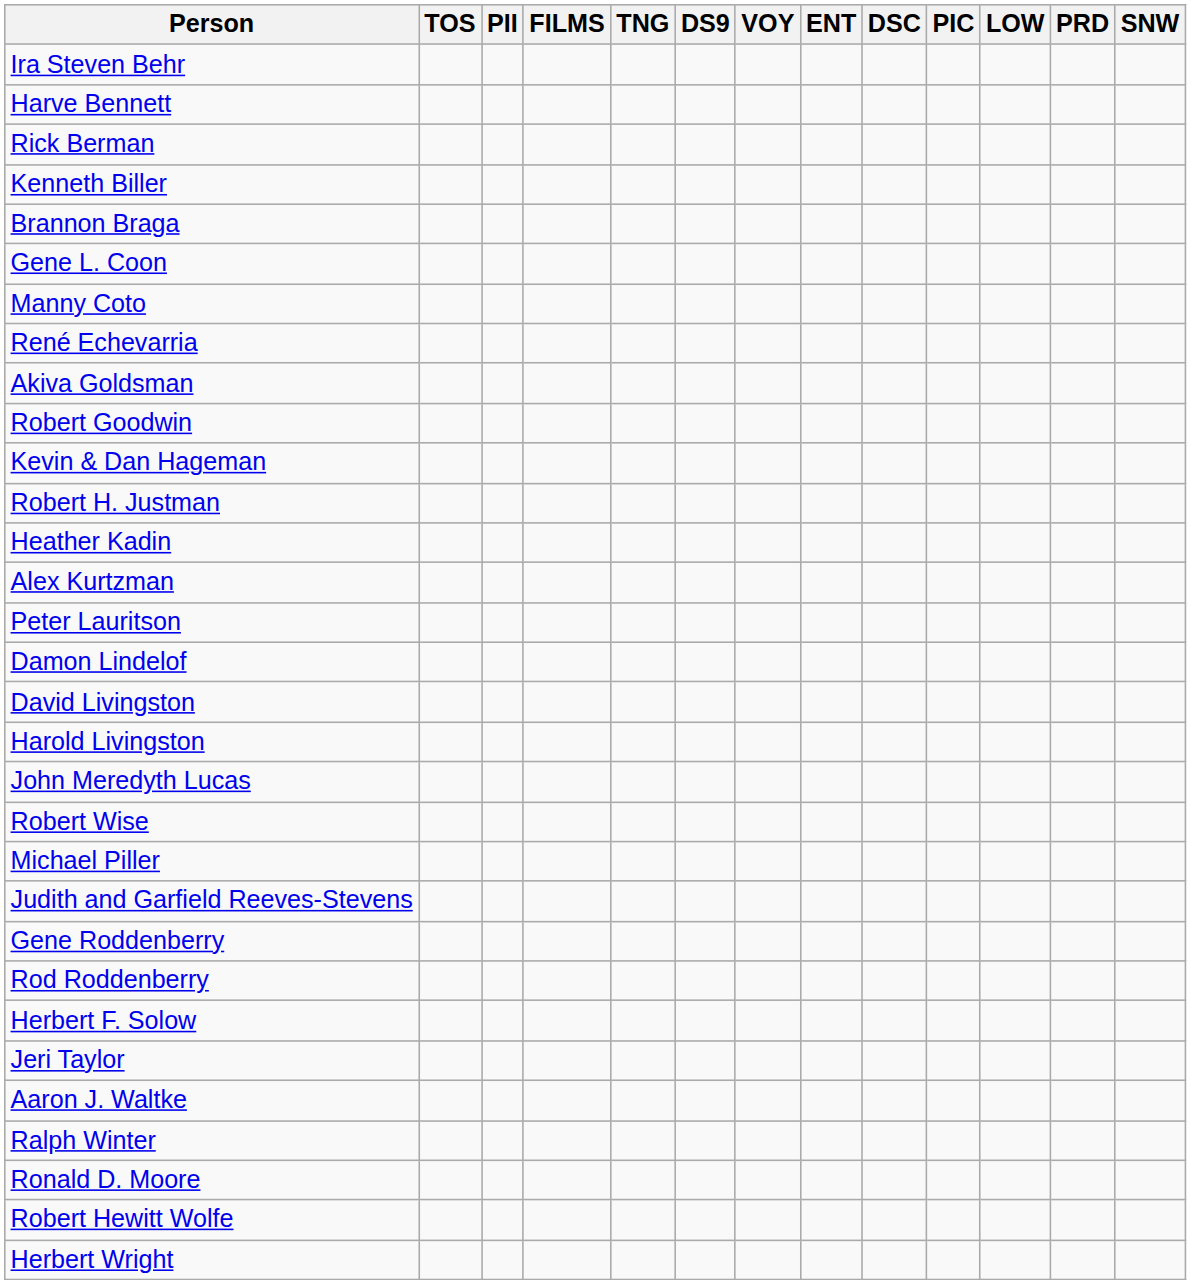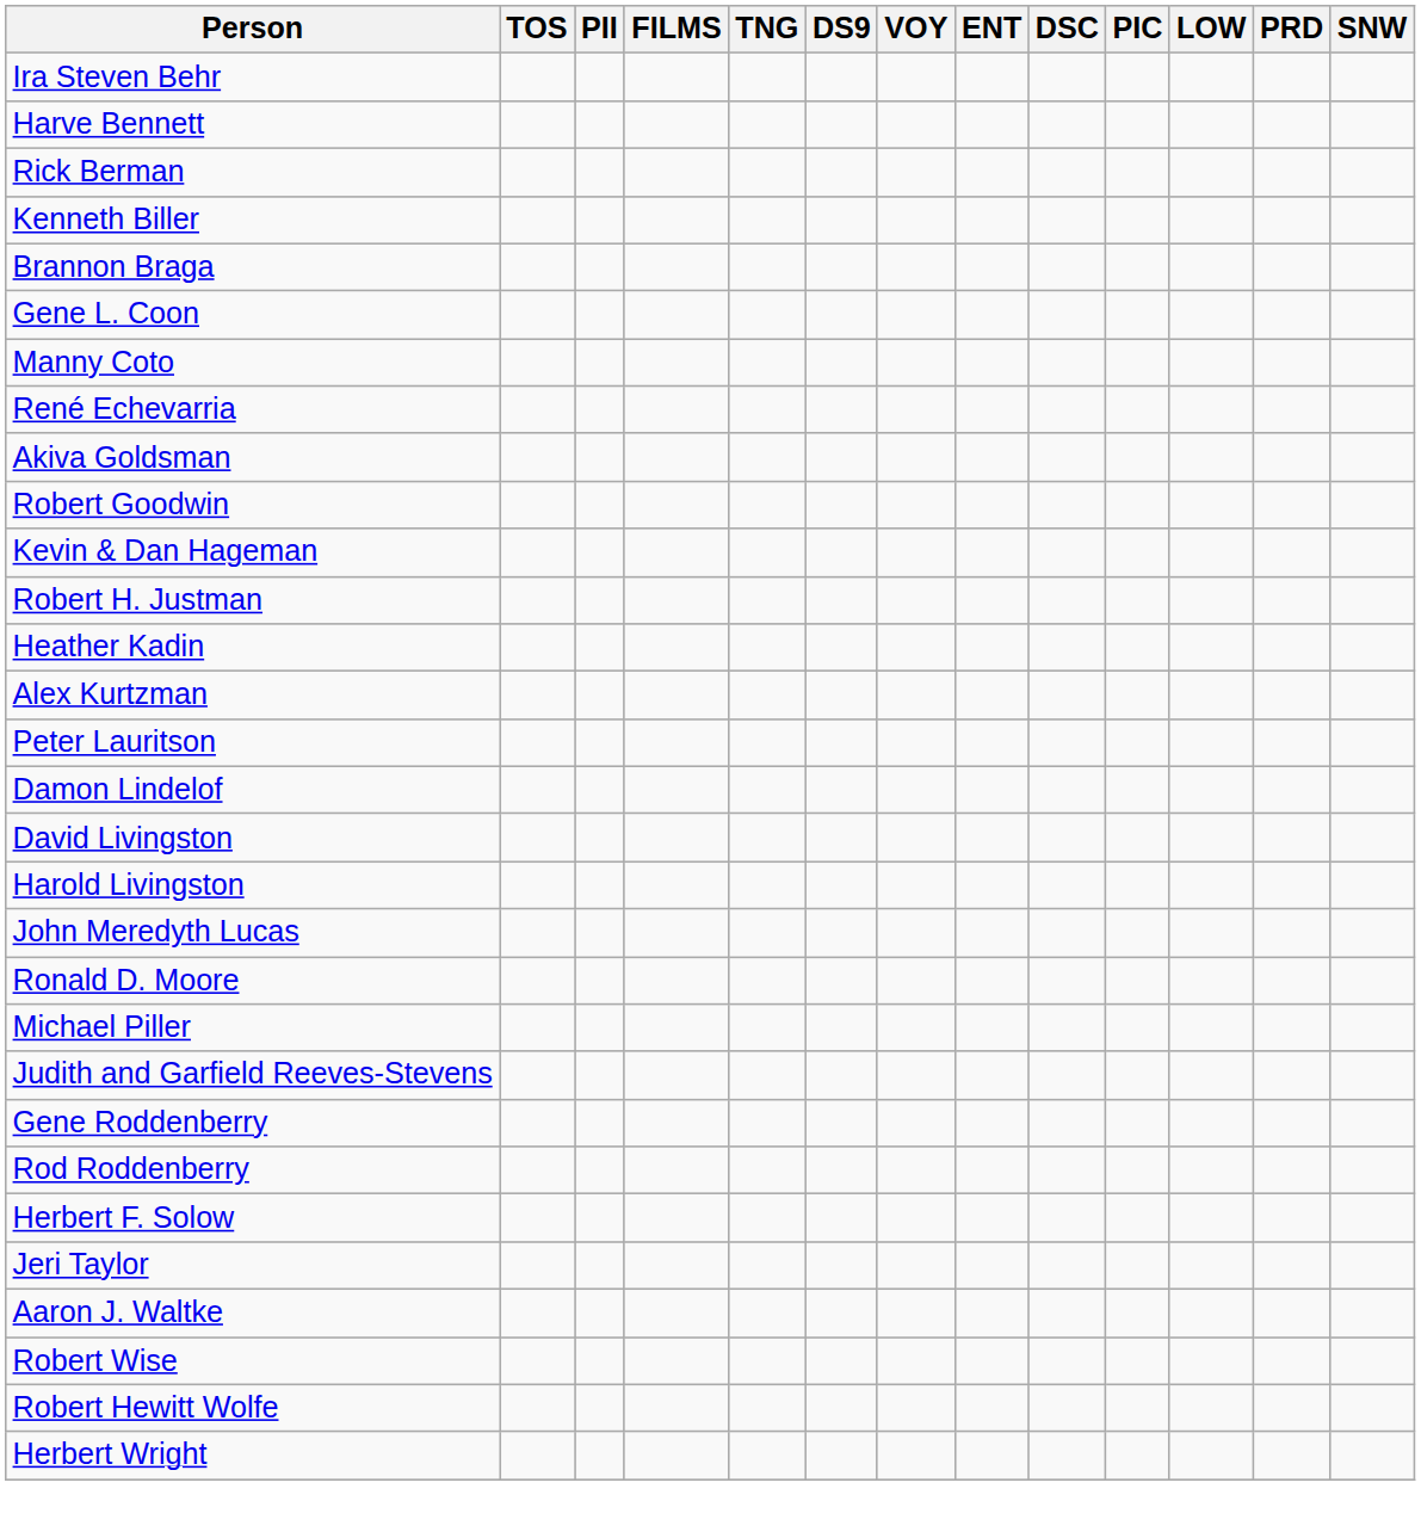rows swapped: Ronald D. Moore <-> Robert Wise
- row: Ralph Winter
